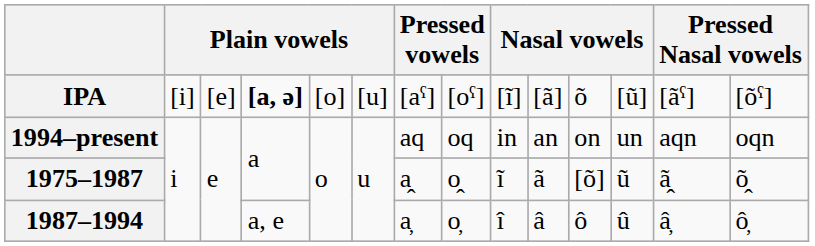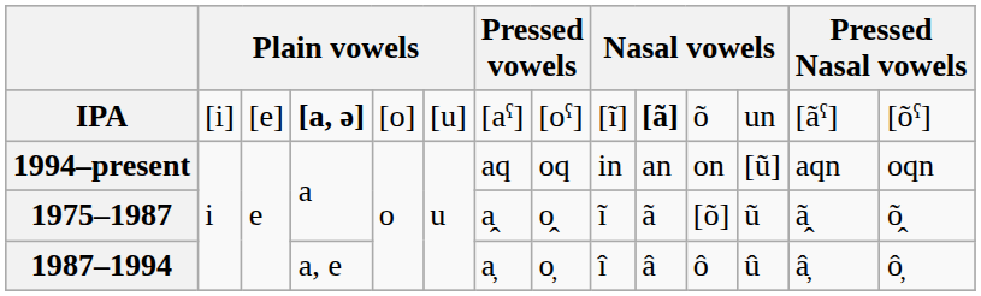IPA | column 10: normal -> bold
IPA | column 12: [ũ] -> un
1994–present | column 12: un -> [ũ]
